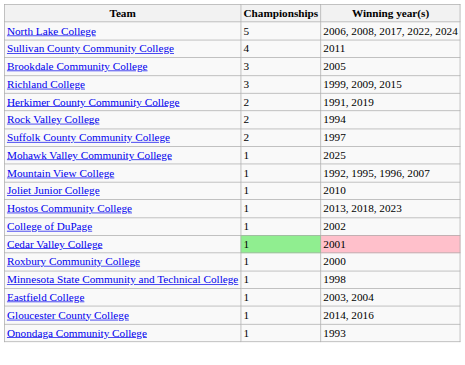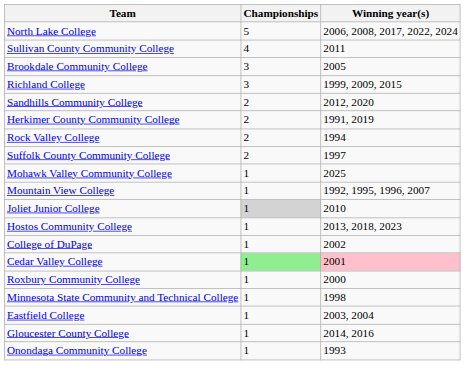+ row: Sandhills Community College | 2 | 2012, 2020
Joliet Junior College | Championships: no background -> lightgrey background
